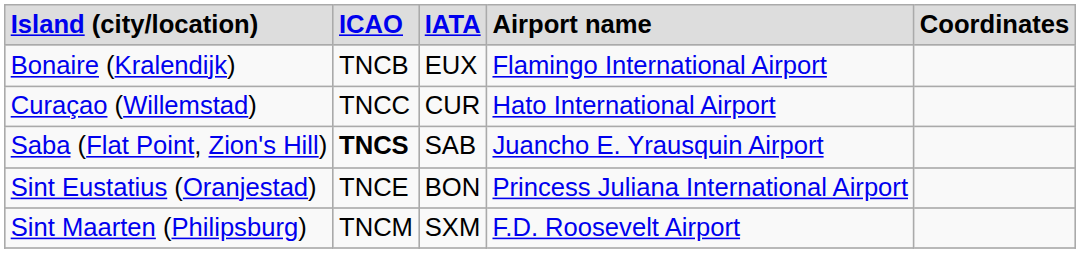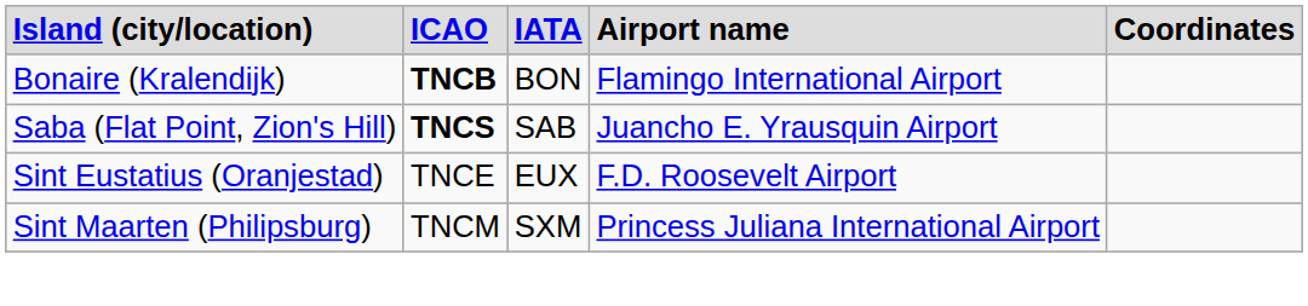Bonaire (Kralendijk) | column 2: normal -> bold
Bonaire (Kralendijk) | column 3: EUX -> BON
- row: Curaçao (Willemstad) | TNCC | CUR | Hato International Airport
Sint Eustatius (Oranjestad) | column 3: BON -> EUX
Sint Eustatius (Oranjestad) | column 4: Princess Juliana International Airport -> F.D. Roosevelt Airport
Sint Maarten (Philipsburg) | column 4: F.D. Roosevelt Airport -> Princess Juliana International Airport
